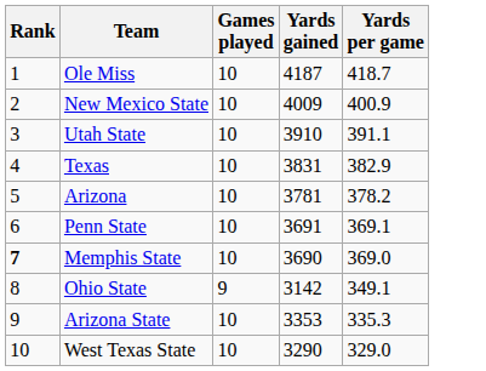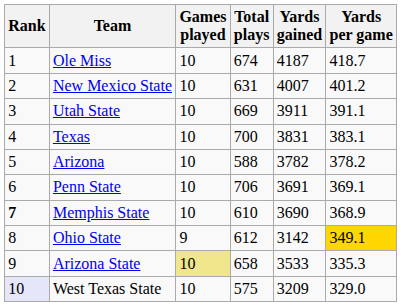+ column: Total plays | 674 | 631 | 669 | 700 | 588 | 706 | 610 | 612 | 658 | 575
New Mexico State | Yards gained: 4009 -> 4007
New Mexico State | Yards per game: 400.9 -> 401.2
Utah State | Yards gained: 3910 -> 3911
Texas | Yards per game: 382.9 -> 383.1
Arizona | Yards gained: 3781 -> 3782
Memphis State | Yards per game: 369.0 -> 368.9
Ohio State | Yards per game: no background -> gold background
Arizona State | Games played: no background -> khaki background
Arizona State | Yards gained: 3353 -> 3533
West Texas State | Rank: no background -> lavender background
West Texas State | Yards gained: 3290 -> 3209
